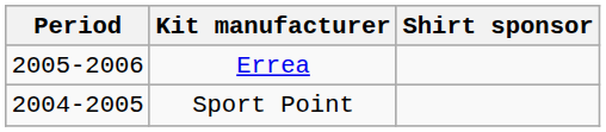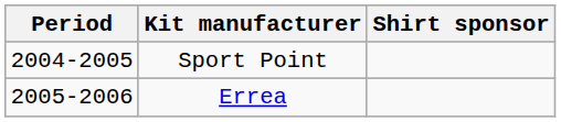rows swapped: Sport Point <-> Errea
